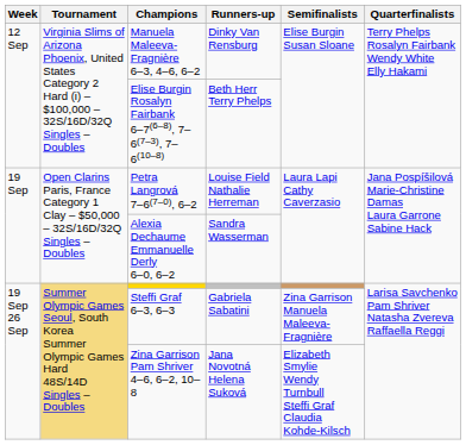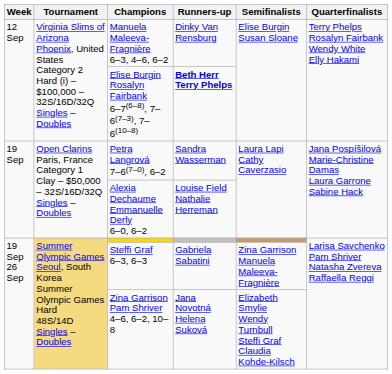Elise Burgin Rosalyn Fairbank 6–7(6–8), 7–6(7–3), 7–6(10–8) | Runners-up: normal -> bold
Petra Langrová 7–6(7–0), 6–2 | Runners-up: Louise Field Nathalie Herreman -> Sandra Wasserman
Alexia Dechaume Emmanuelle Derly 6–0, 6–2 | Runners-up: Sandra Wasserman -> Louise Field Nathalie Herreman
